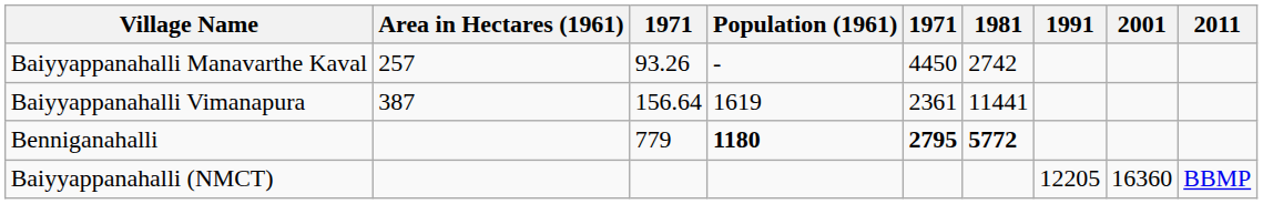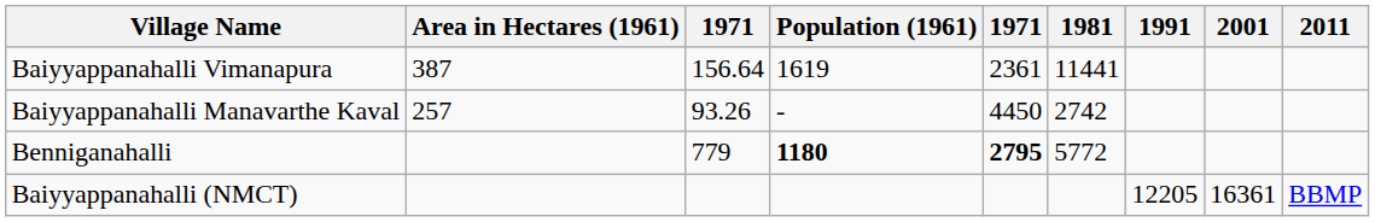rows swapped: Baiyyappanahalli Vimanapura <-> Baiyyappanahalli Manavarthe Kaval
Benniganahalli | 1981: bold -> normal
Baiyyappanahalli (NMCT) | 2001: 16360 -> 16361
